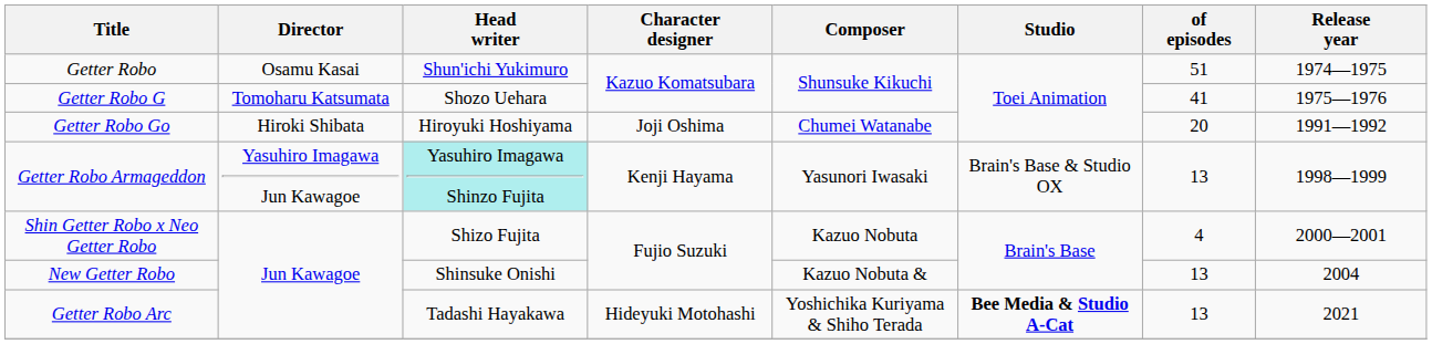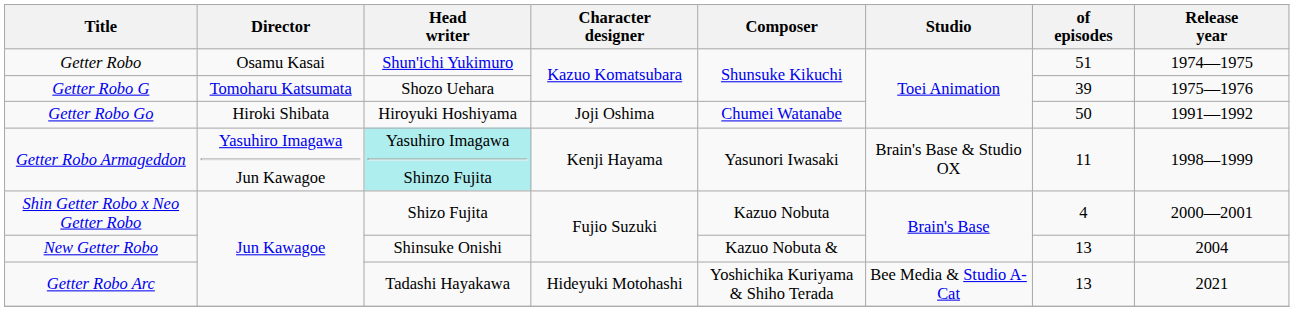Getter Robo G | of episodes: 41 -> 39
Getter Robo Go | of episodes: 20 -> 50
Getter Robo Armageddon | of episodes: 13 -> 11
Getter Robo Arc | Studio: bold -> normal
